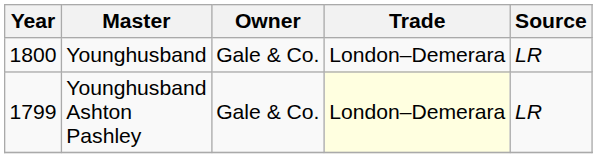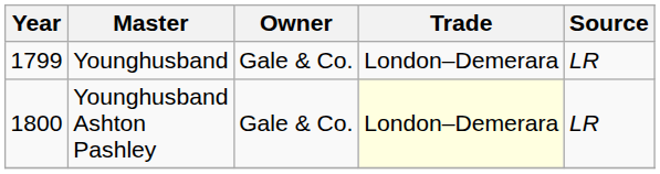Younghusband | Year: 1800 -> 1799
Younghusband Ashton Pashley | Year: 1799 -> 1800
